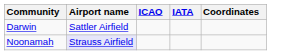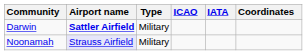+ column: Type | Military | Military
Darwin | Airport name: normal -> bold
